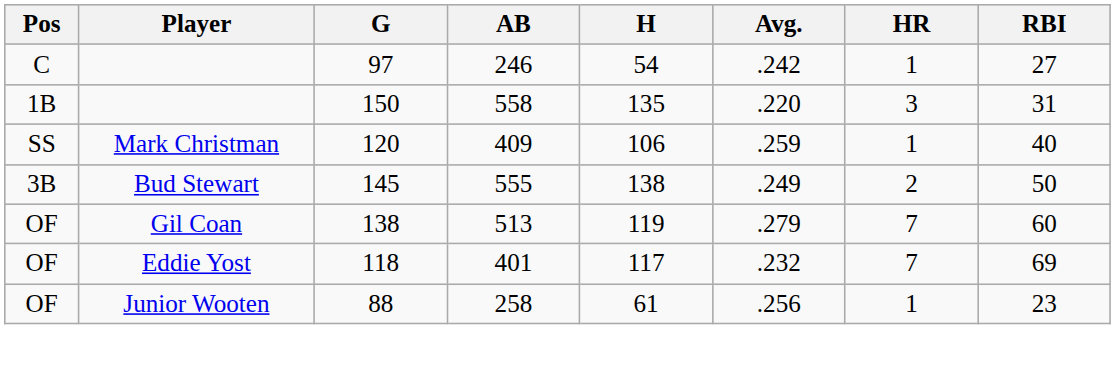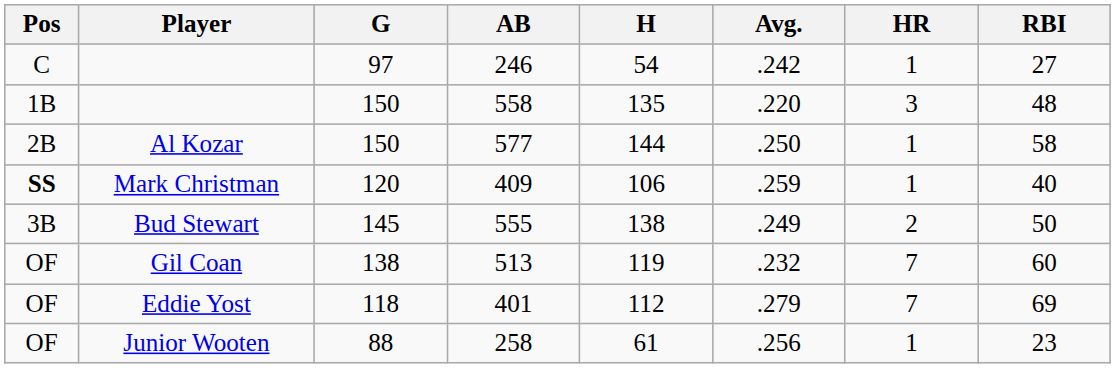558 | RBI: 31 -> 48
+ row: 2B | Al Kozar | 150 | 577 | 144 | .250 | 1 | 58
409 | Pos: normal -> bold
513 | Avg.: .279 -> .232
401 | H: 117 -> 112
401 | Avg.: .232 -> .279
